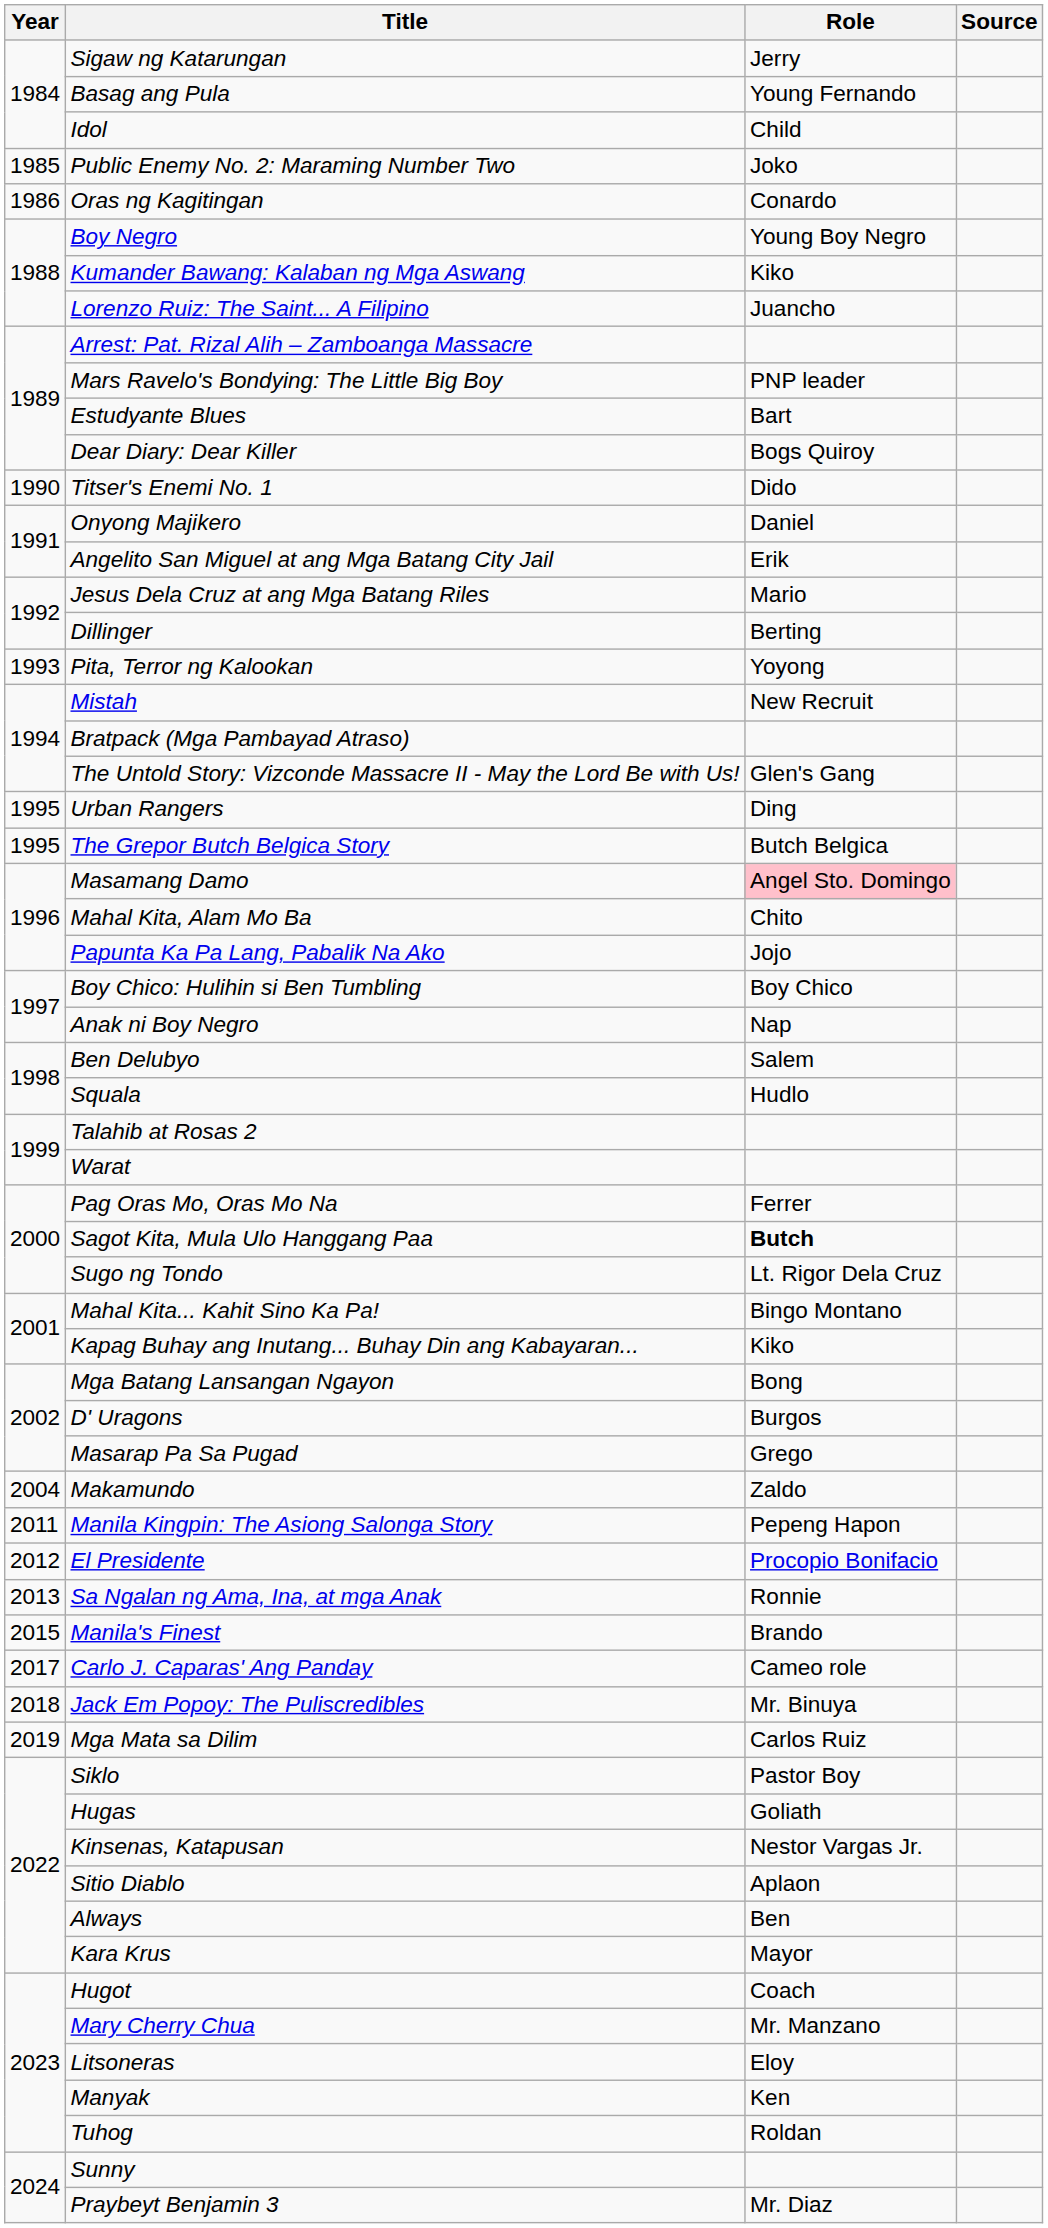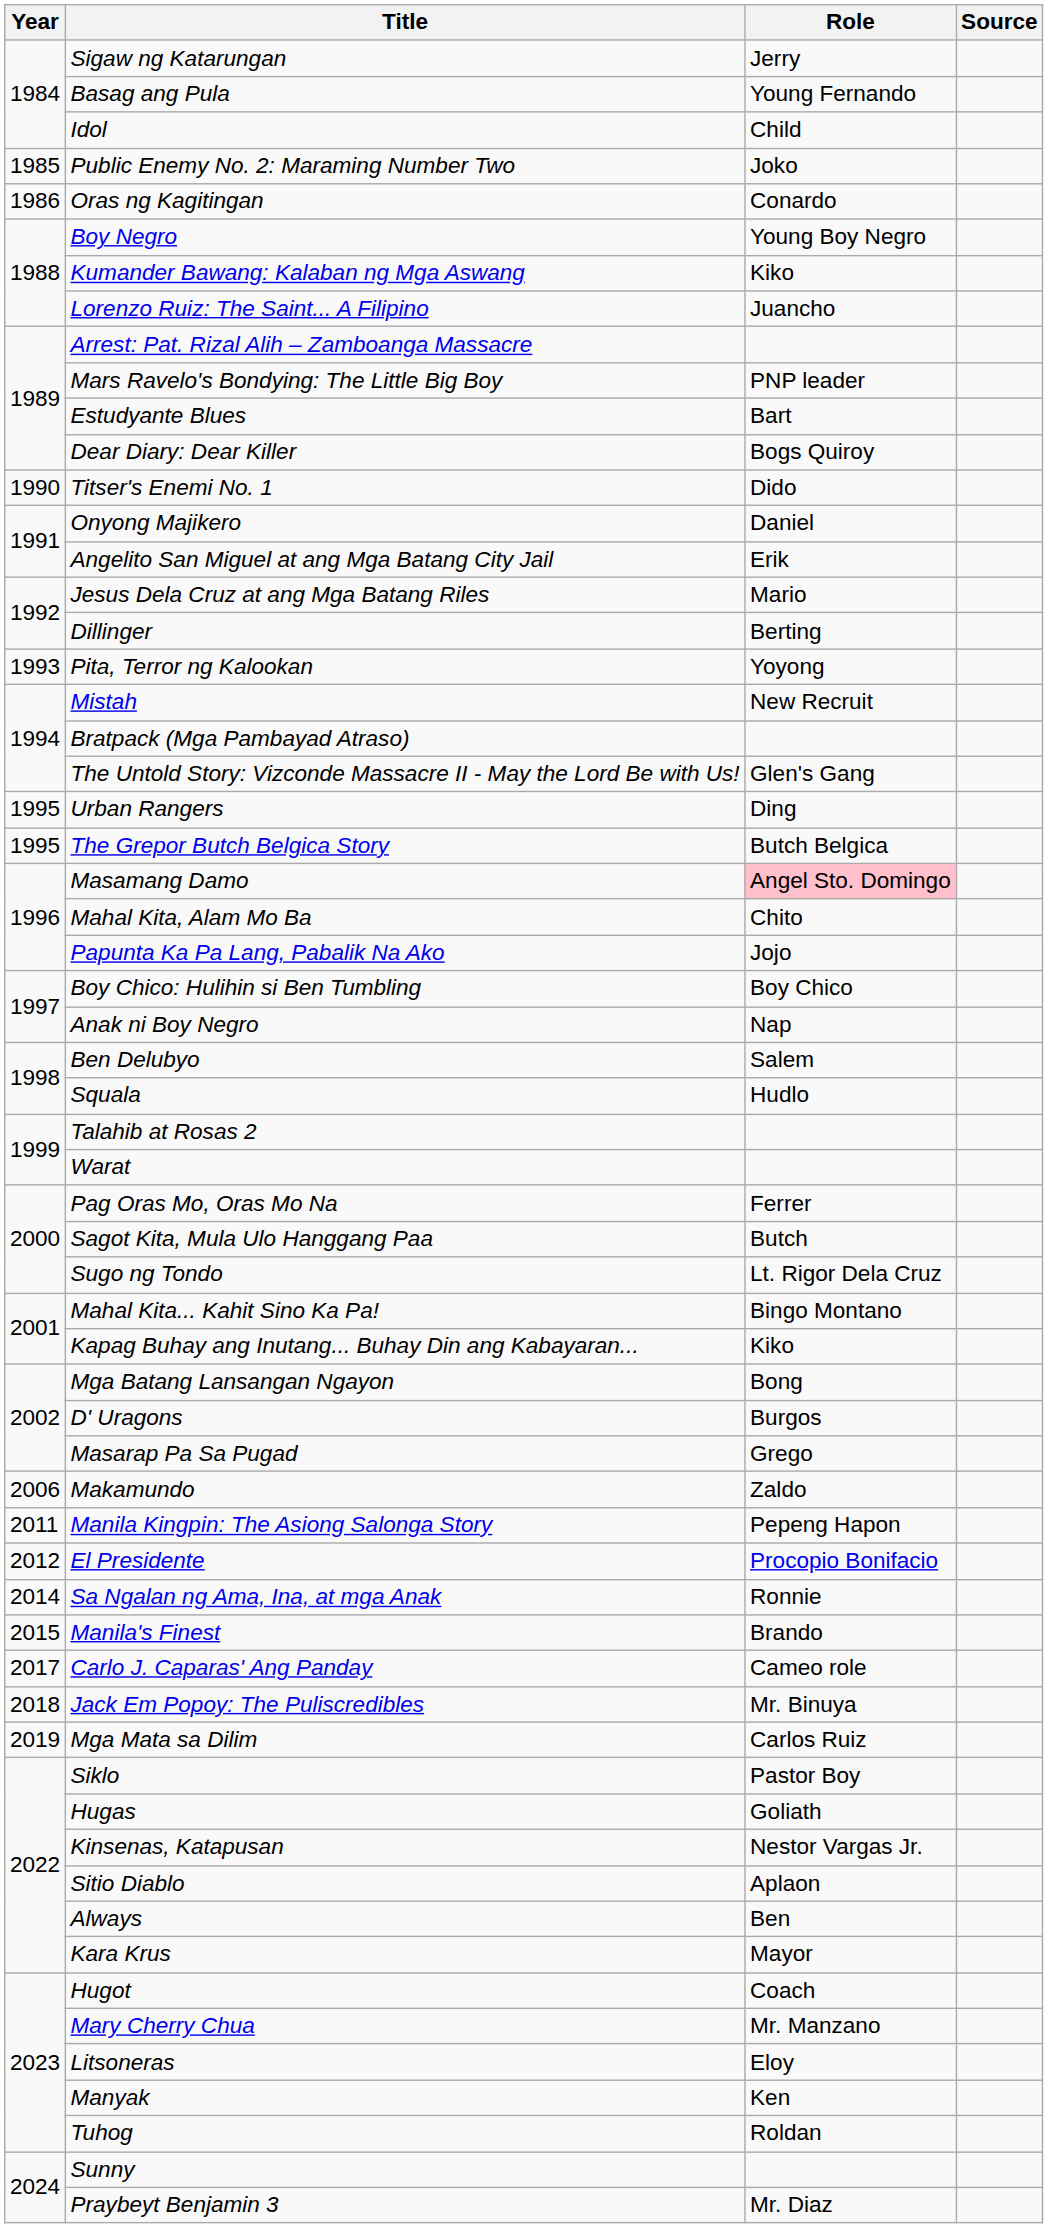Sagot Kita, Mula Ulo Hanggang Paa | Role: bold -> normal
Makamundo | Year: 2004 -> 2006
Sa Ngalan ng Ama, Ina, at mga Anak | Year: 2013 -> 2014
